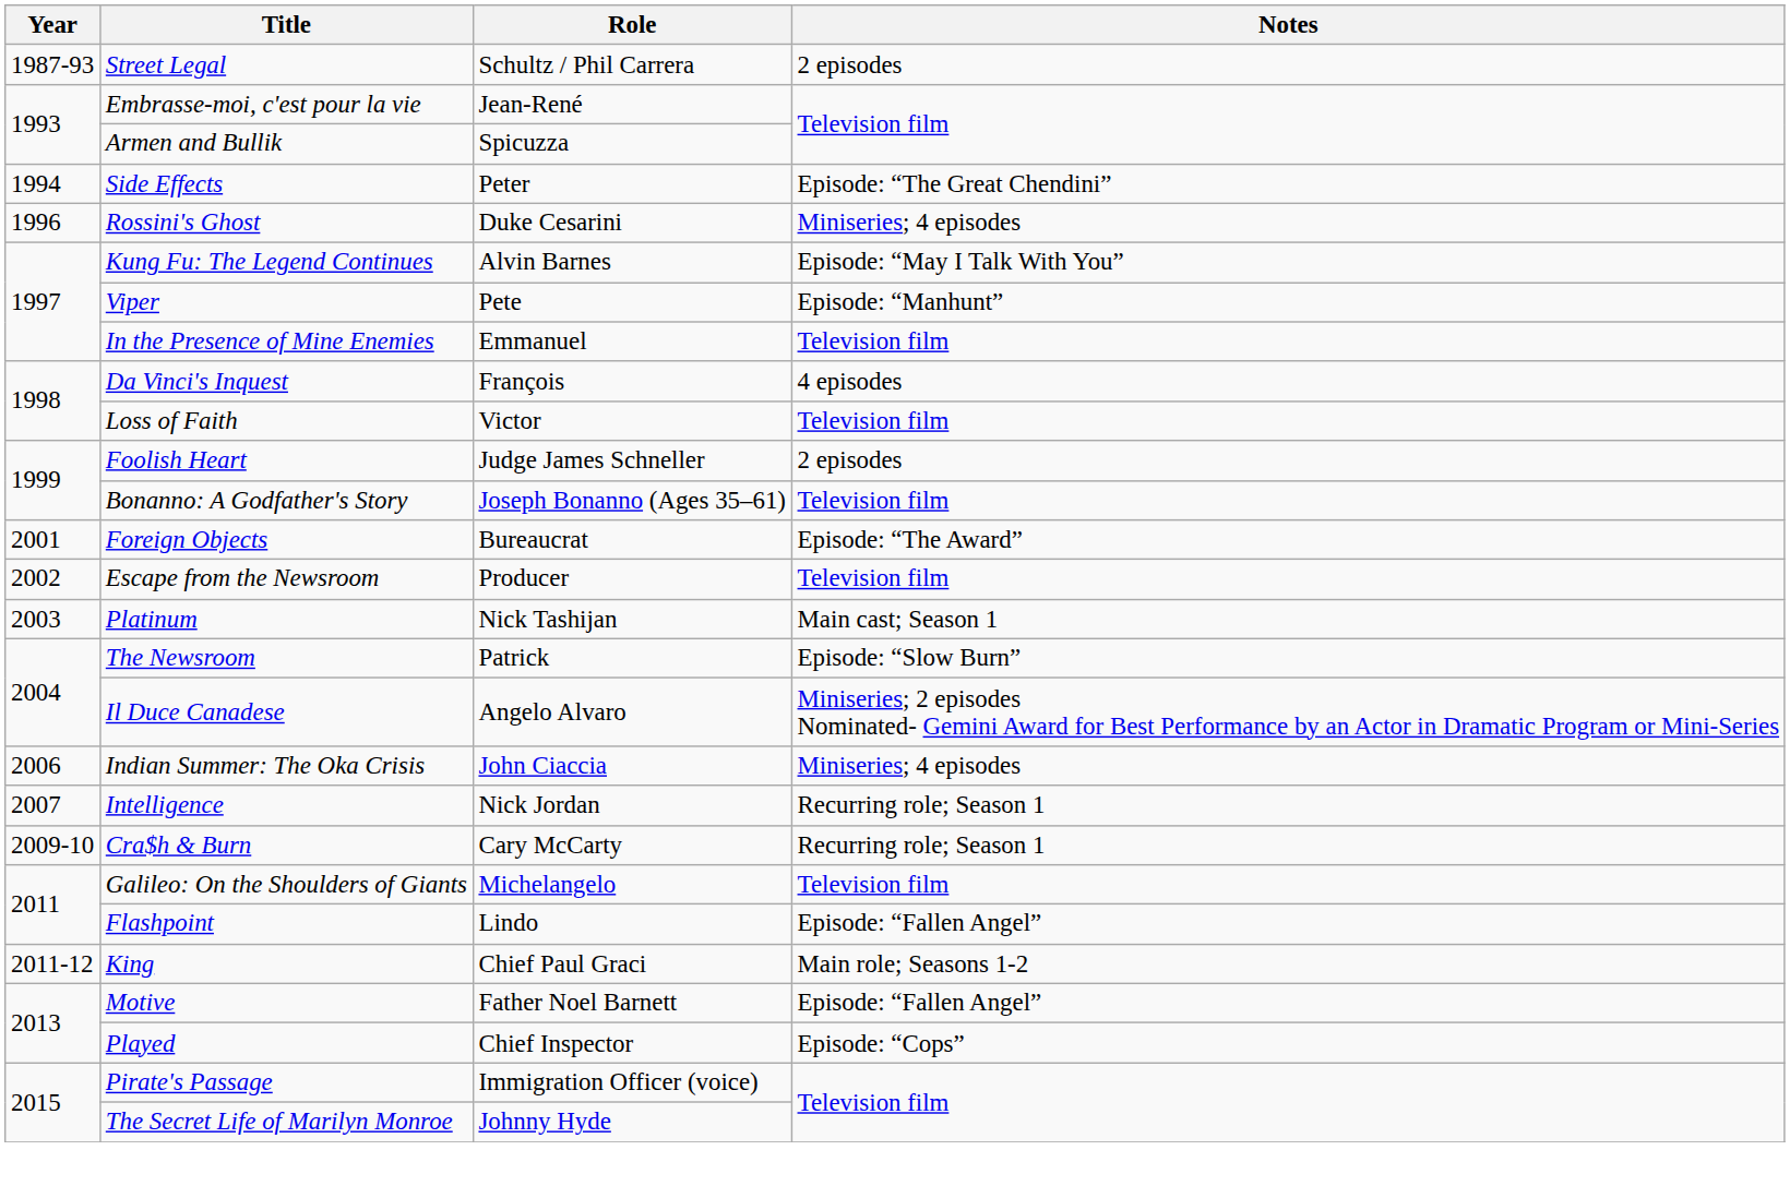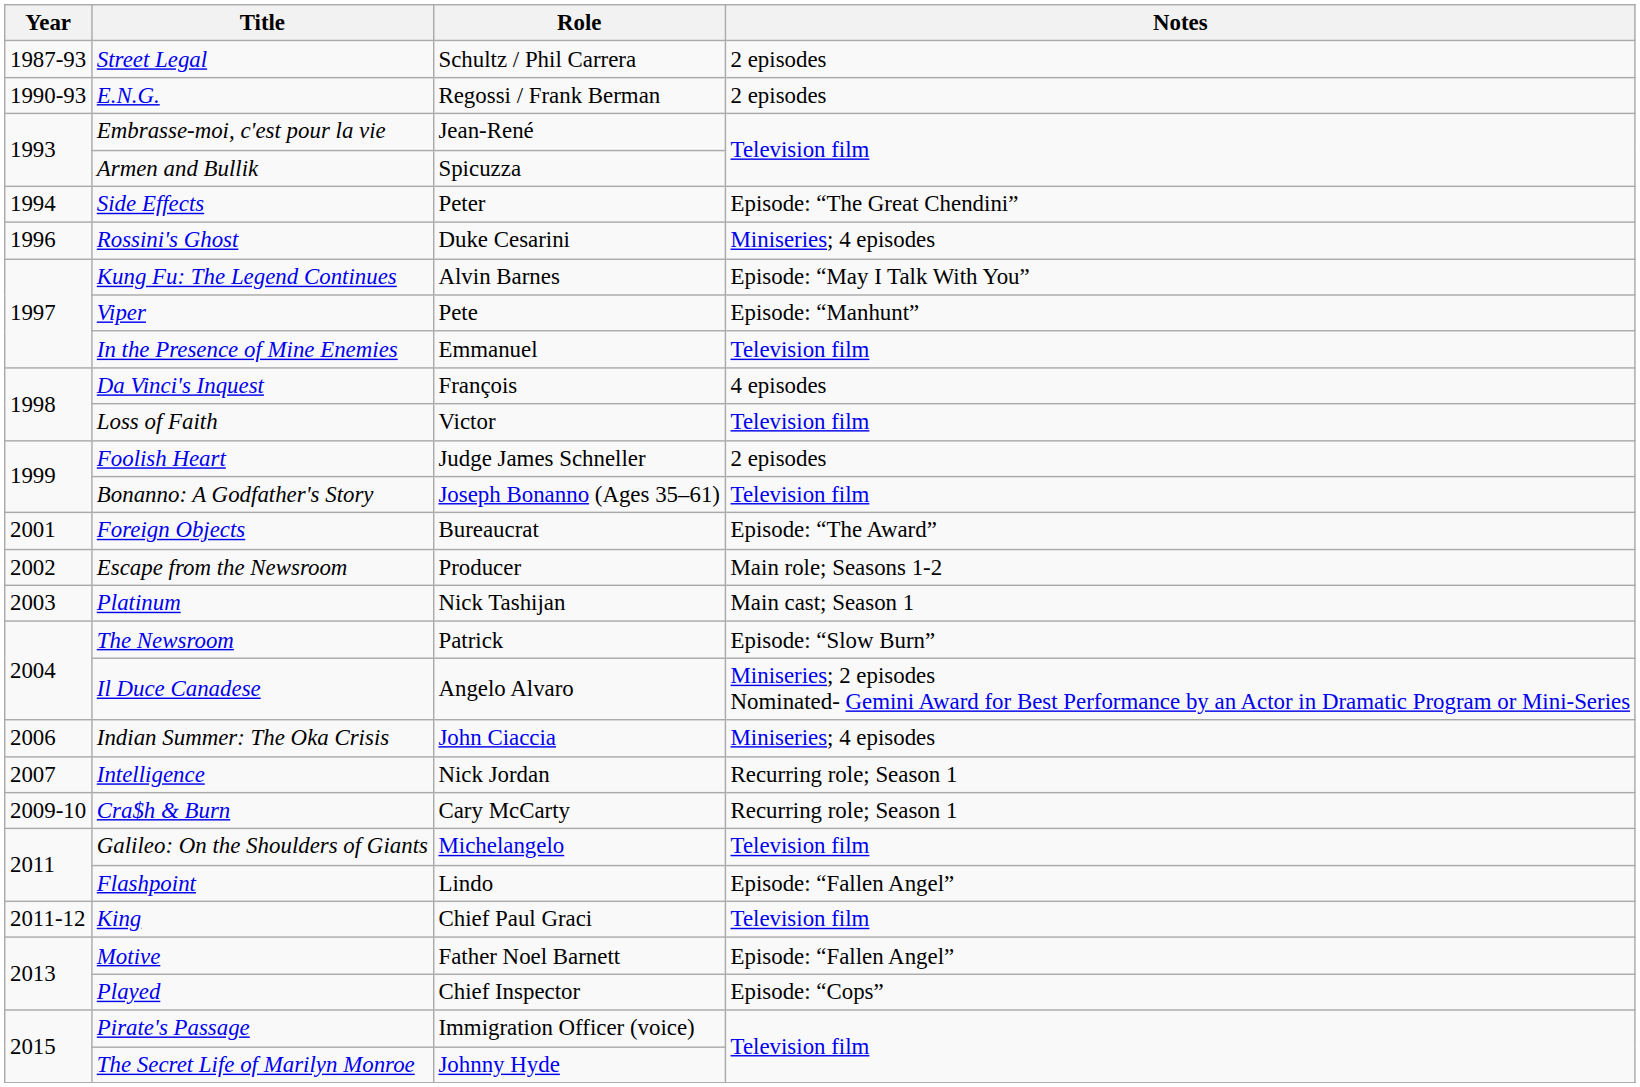+ row: 1990-93 | E.N.G. | Regossi / Frank Berman | 2 episodes
Escape from the Newsroom | Notes: Television film -> Main role; Seasons 1-2
King | Notes: Main role; Seasons 1-2 -> Television film
